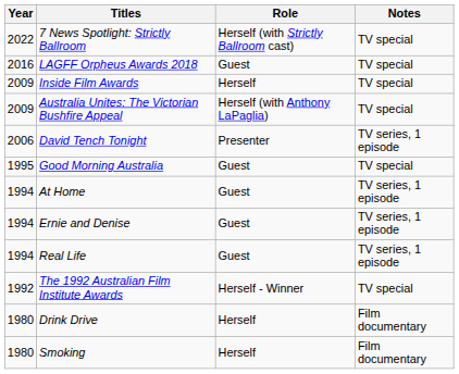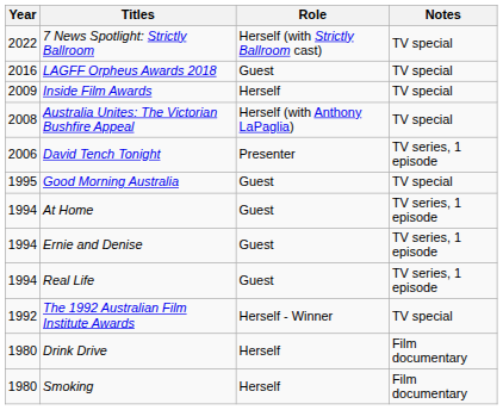Australia Unites: The Victorian Bushfire Appeal | Year: 2009 -> 2008
